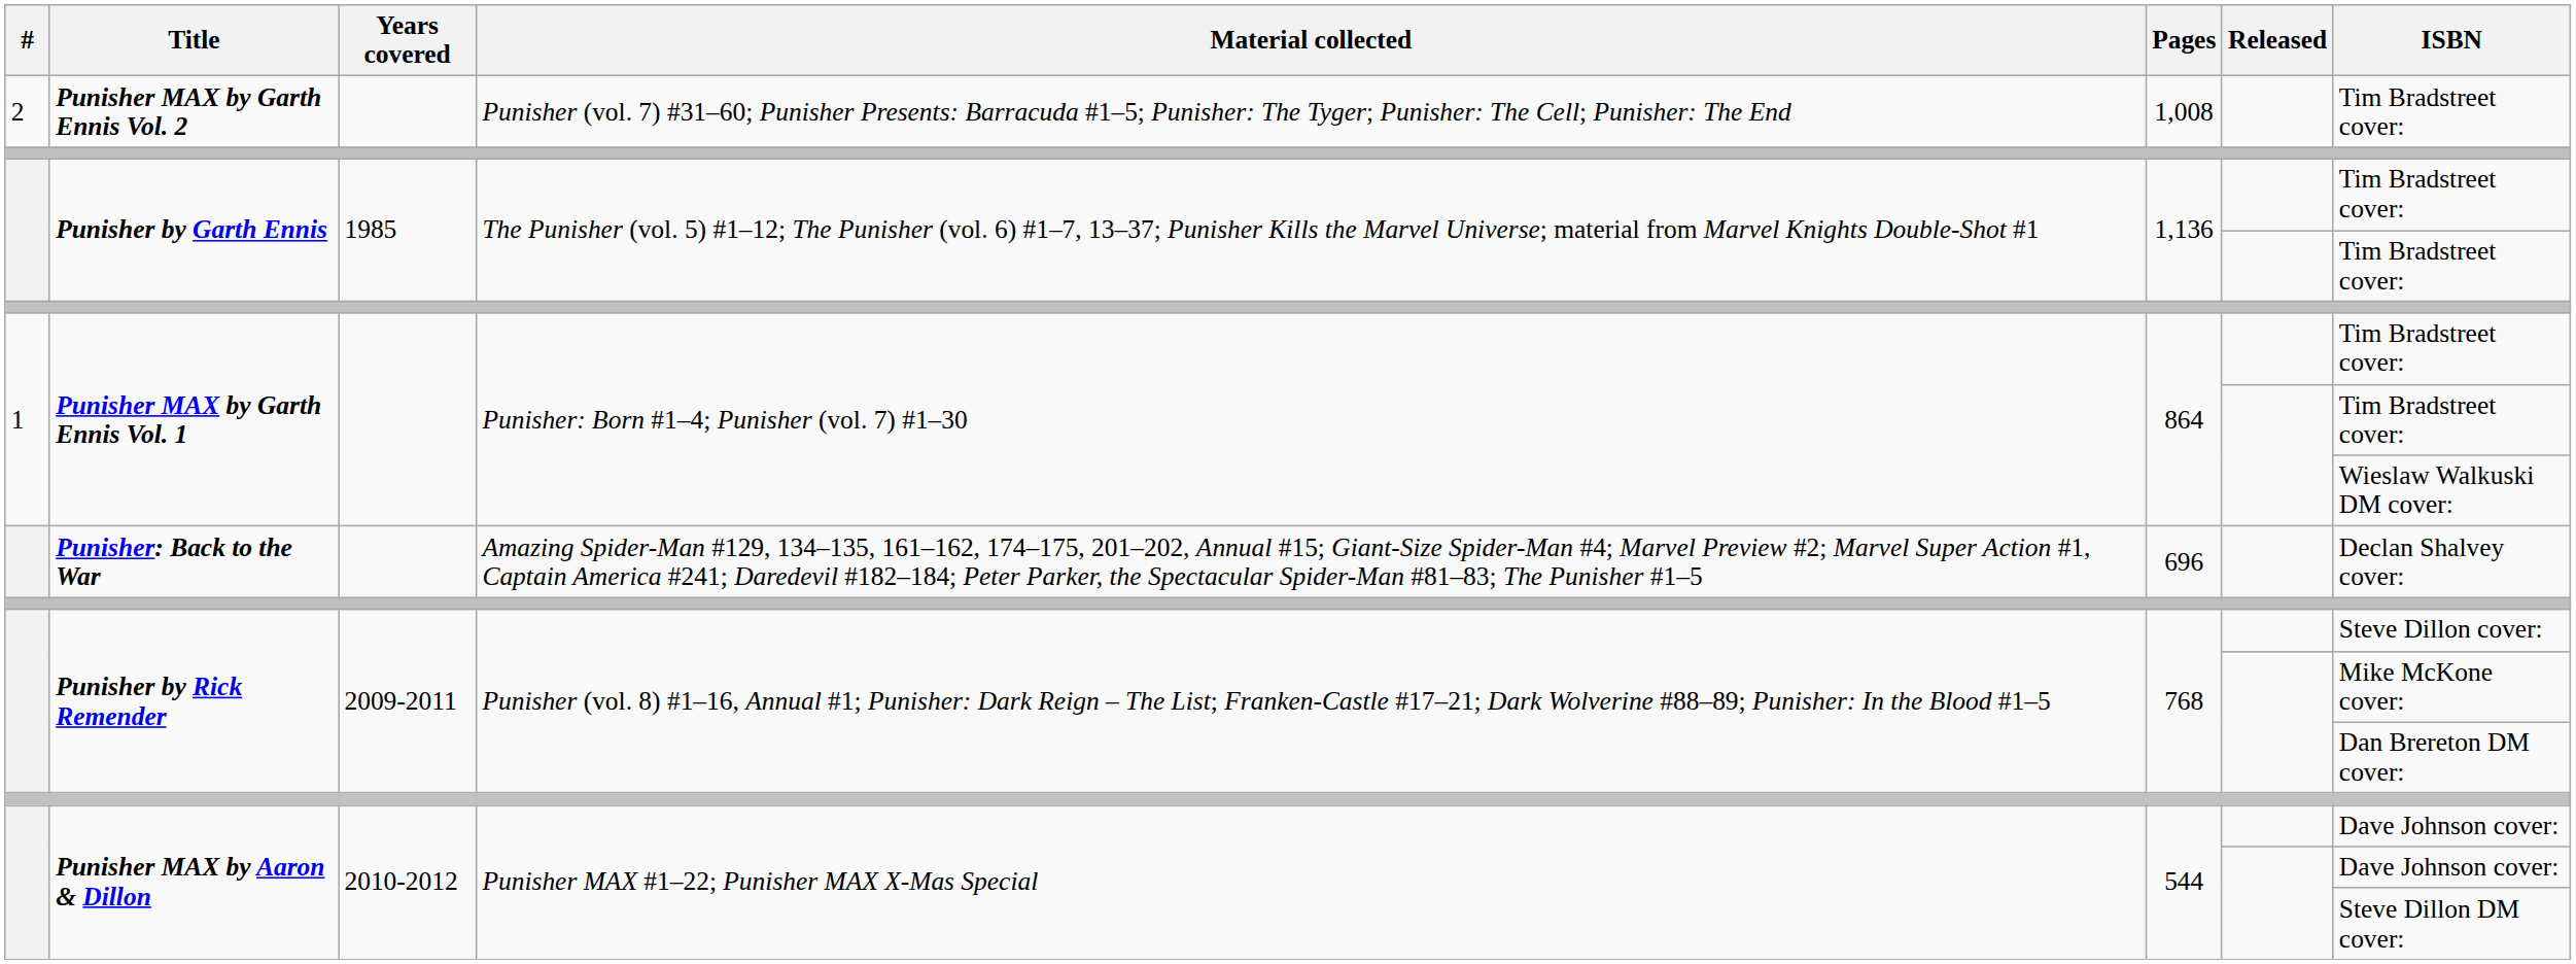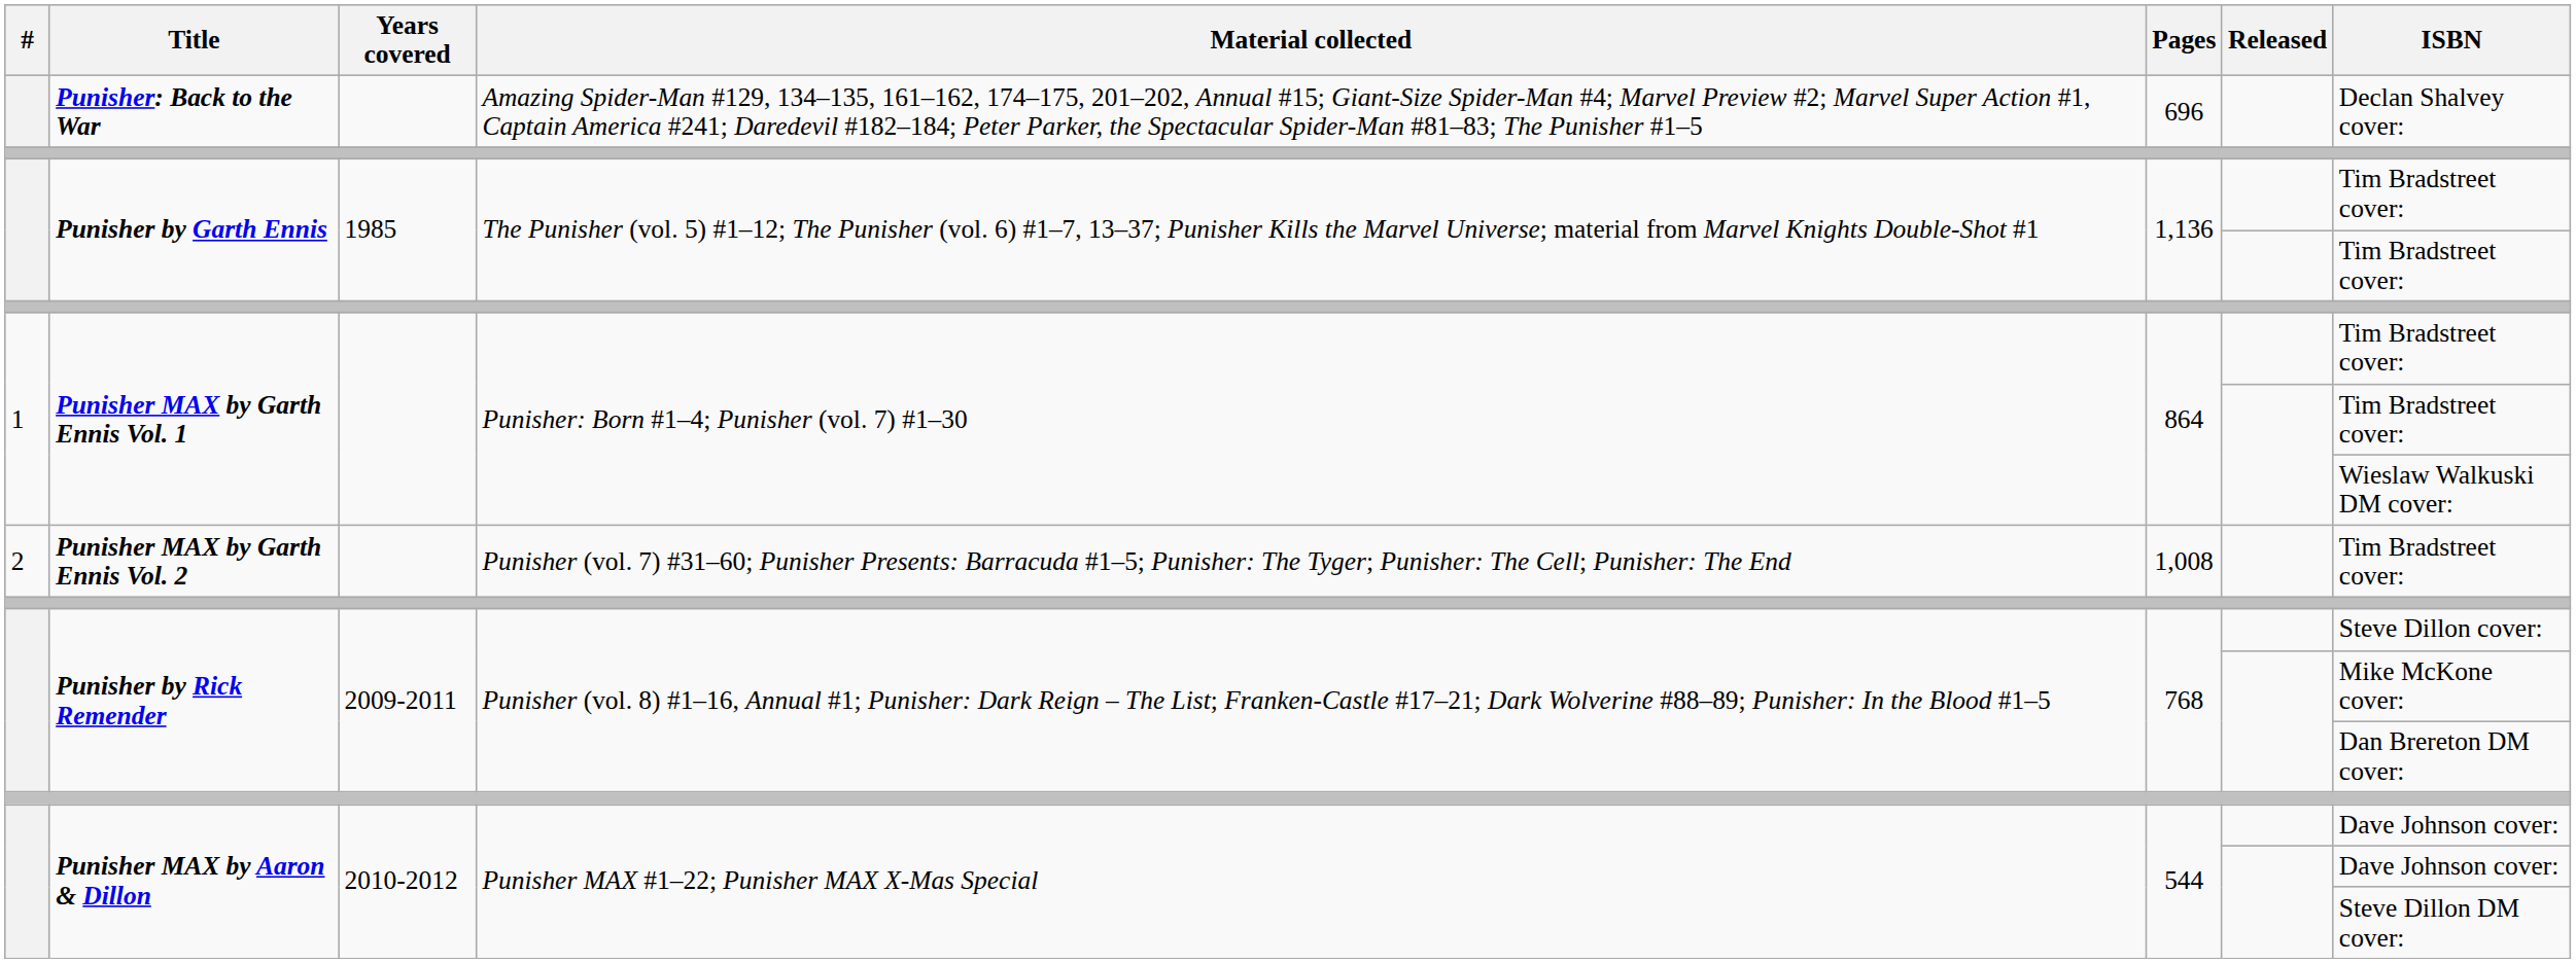rows swapped: Punisher: Back to the War <-> Punisher MAX by Garth Ennis Vol. 2
